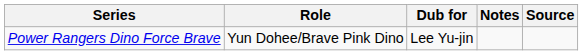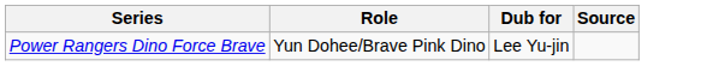- column: Notes
